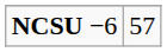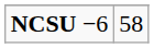NCSU −6 | column 2: 57 -> 58
